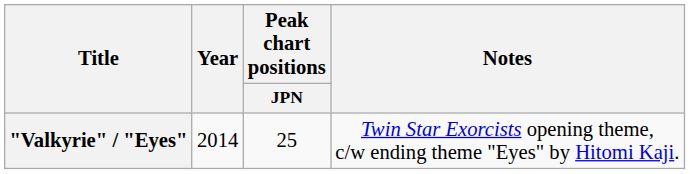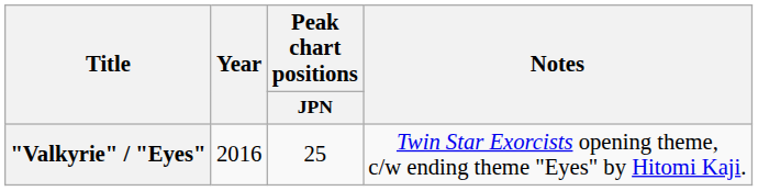"Valkyrie" / "Eyes" | Year: 2014 -> 2016
